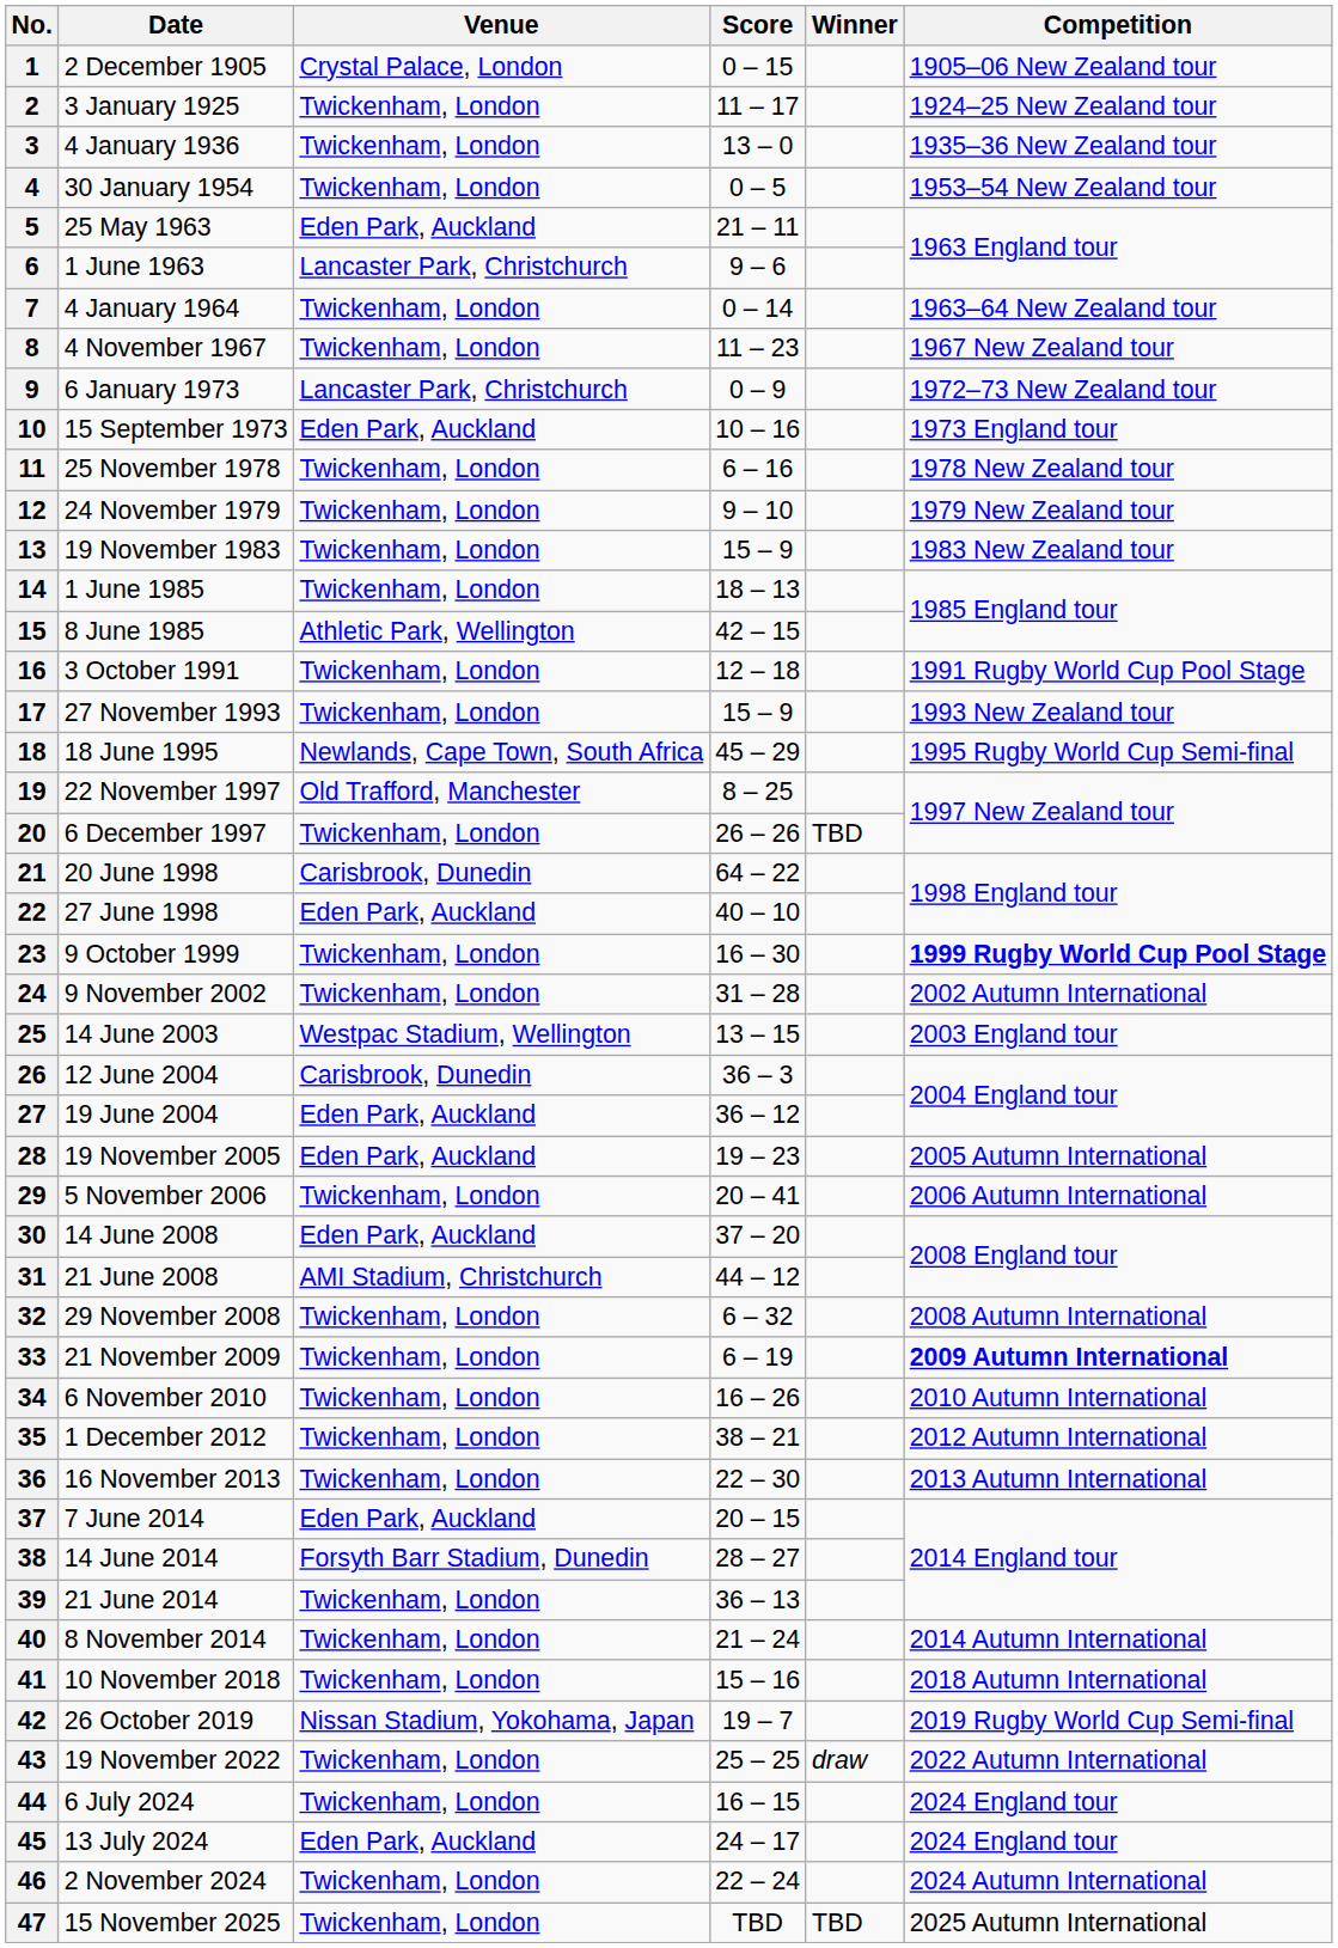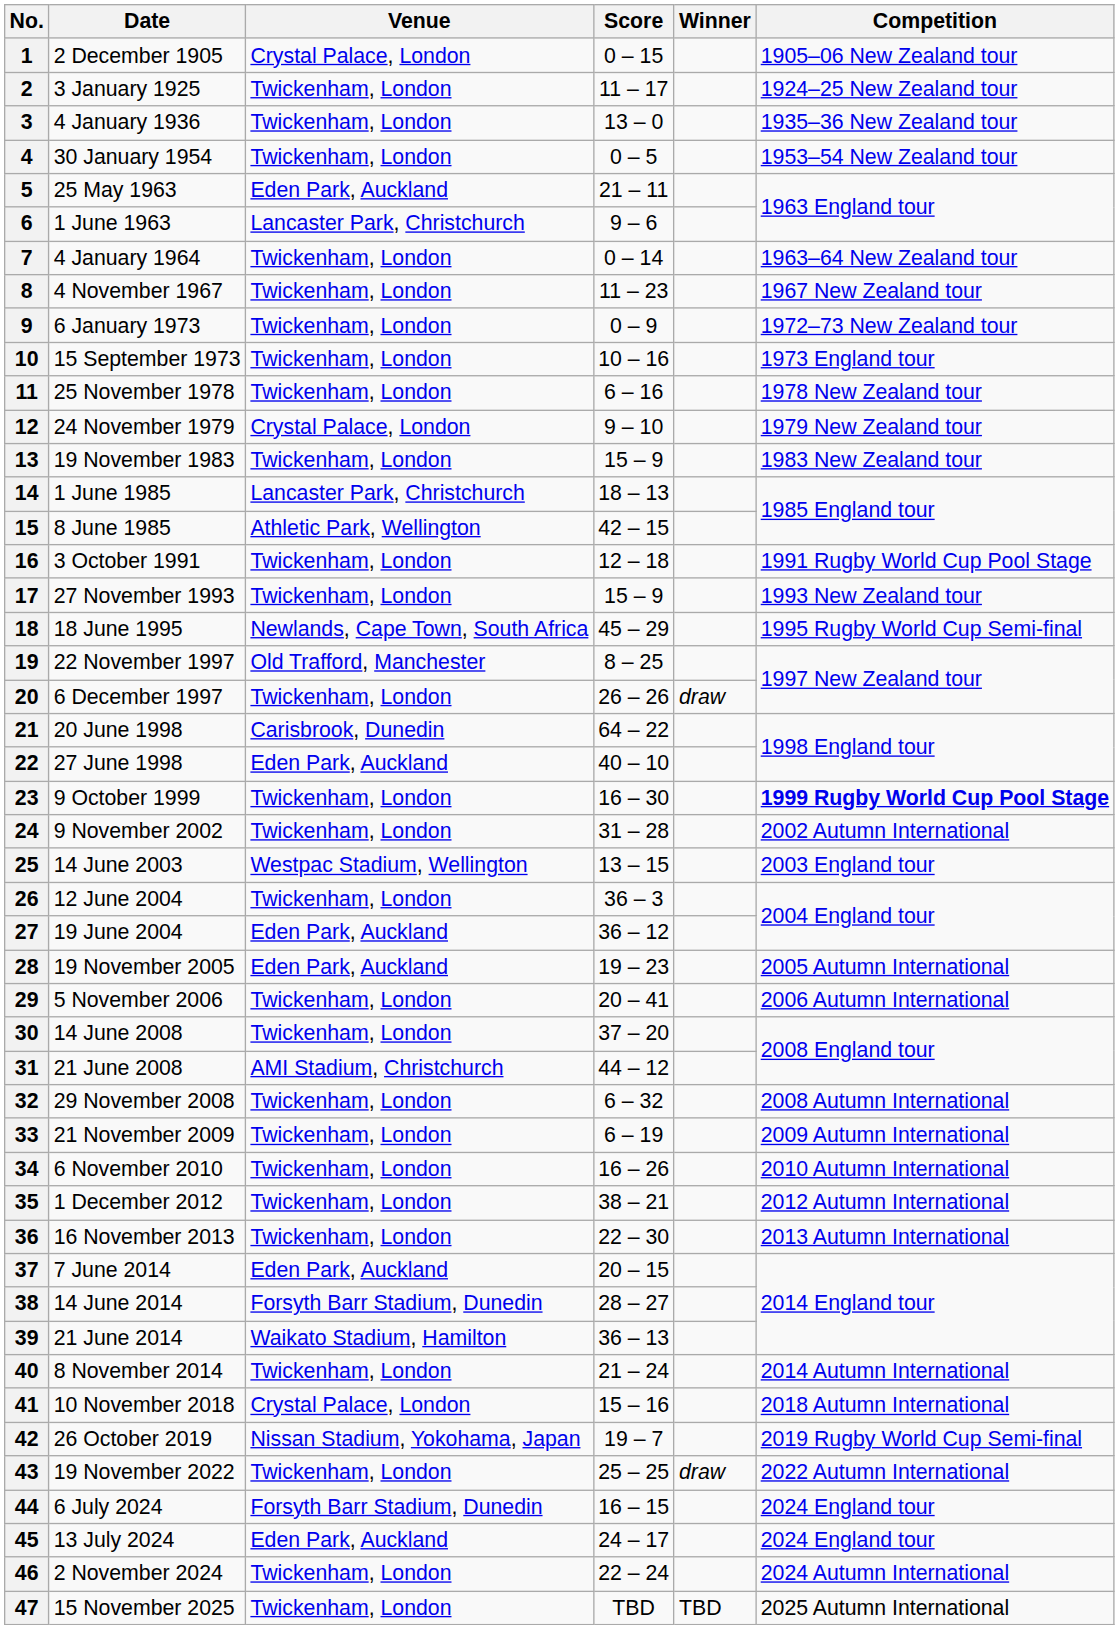9 | Venue: Lancaster Park, Christchurch -> Twickenham, London
10 | Venue: Eden Park, Auckland -> Twickenham, London
12 | Venue: Twickenham, London -> Crystal Palace, London
14 | Venue: Twickenham, London -> Lancaster Park, Christchurch
20 | Winner: TBD -> draw
26 | Venue: Carisbrook, Dunedin -> Twickenham, London
30 | Venue: Eden Park, Auckland -> Twickenham, London
33 | Competition: bold -> normal
39 | Venue: Twickenham, London -> Waikato Stadium, Hamilton
41 | Venue: Twickenham, London -> Crystal Palace, London
44 | Venue: Twickenham, London -> Forsyth Barr Stadium, Dunedin
